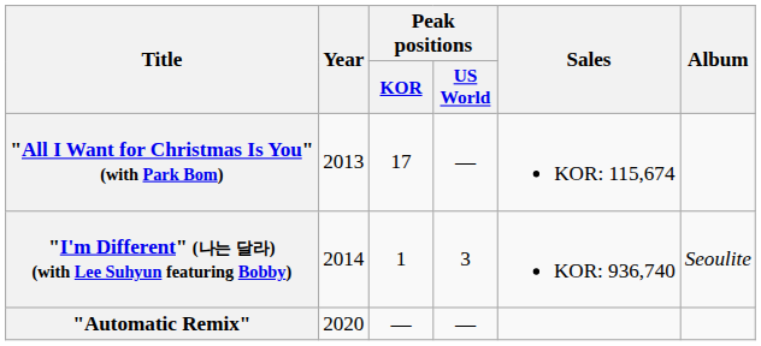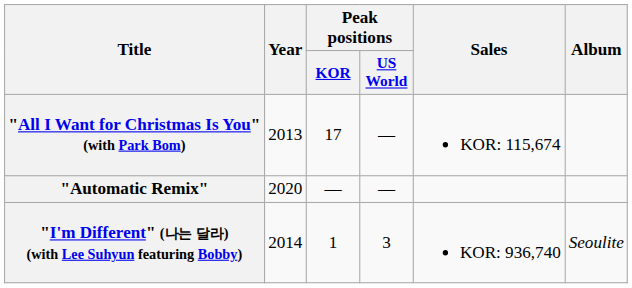rows swapped: "I'm Different" (나는 달라) (with Lee Suhyun featuring Bobby) <-> "Automatic Remix"
